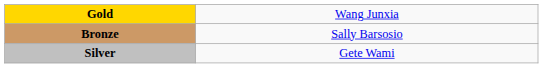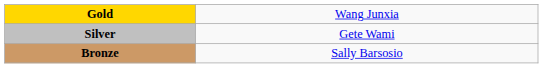rows swapped: Silver <-> Bronze
